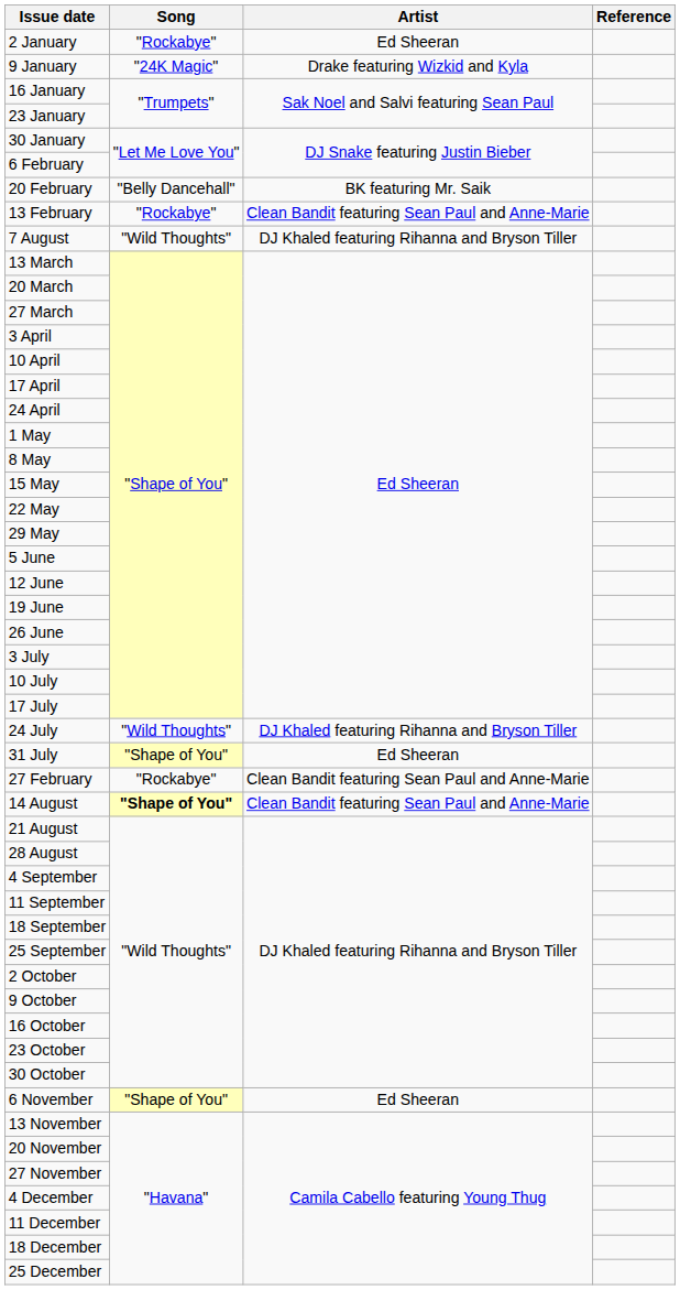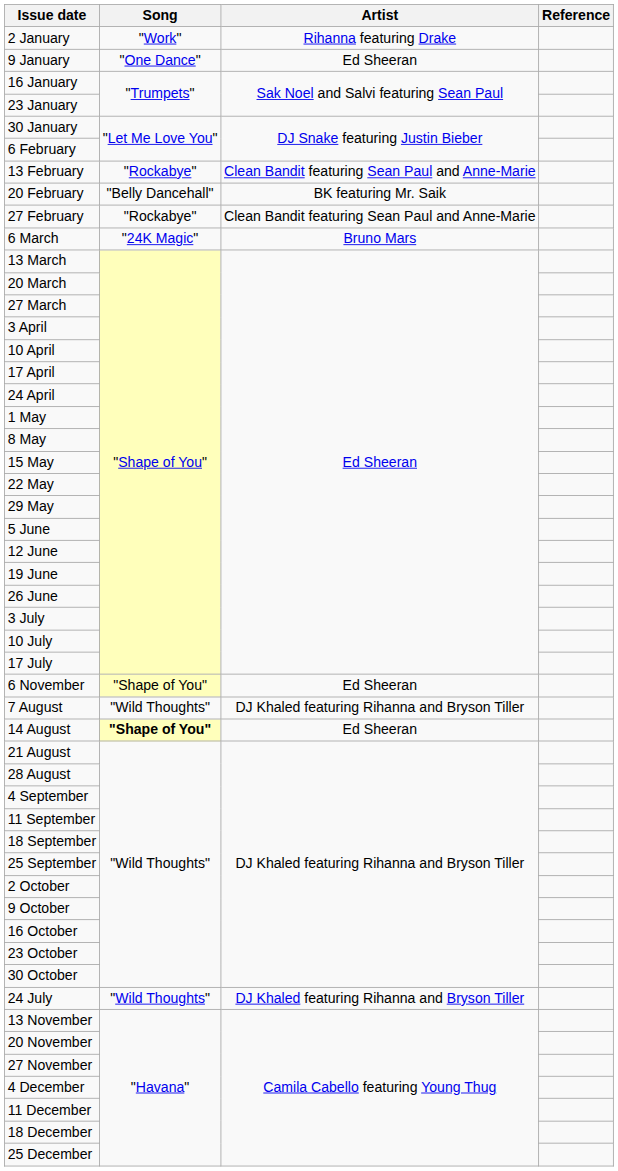2 January | Song: "Rockabye" -> "Work"
2 January | Artist: Ed Sheeran -> Rihanna featuring Drake
9 January | Song: "24K Magic" -> "One Dance"
9 January | Artist: Drake featuring Wizkid and Kyla -> Ed Sheeran
rows swapped: 13 February <-> 20 February
rows swapped: 27 February <-> 7 August
+ row: 6 March | "24K Magic" | Bruno Mars
rows swapped: 24 July <-> 6 November
- row: 31 July | "Shape of You" | Ed Sheeran
14 August | Artist: Clean Bandit featuring Sean Paul and Anne-Marie -> Ed Sheeran
